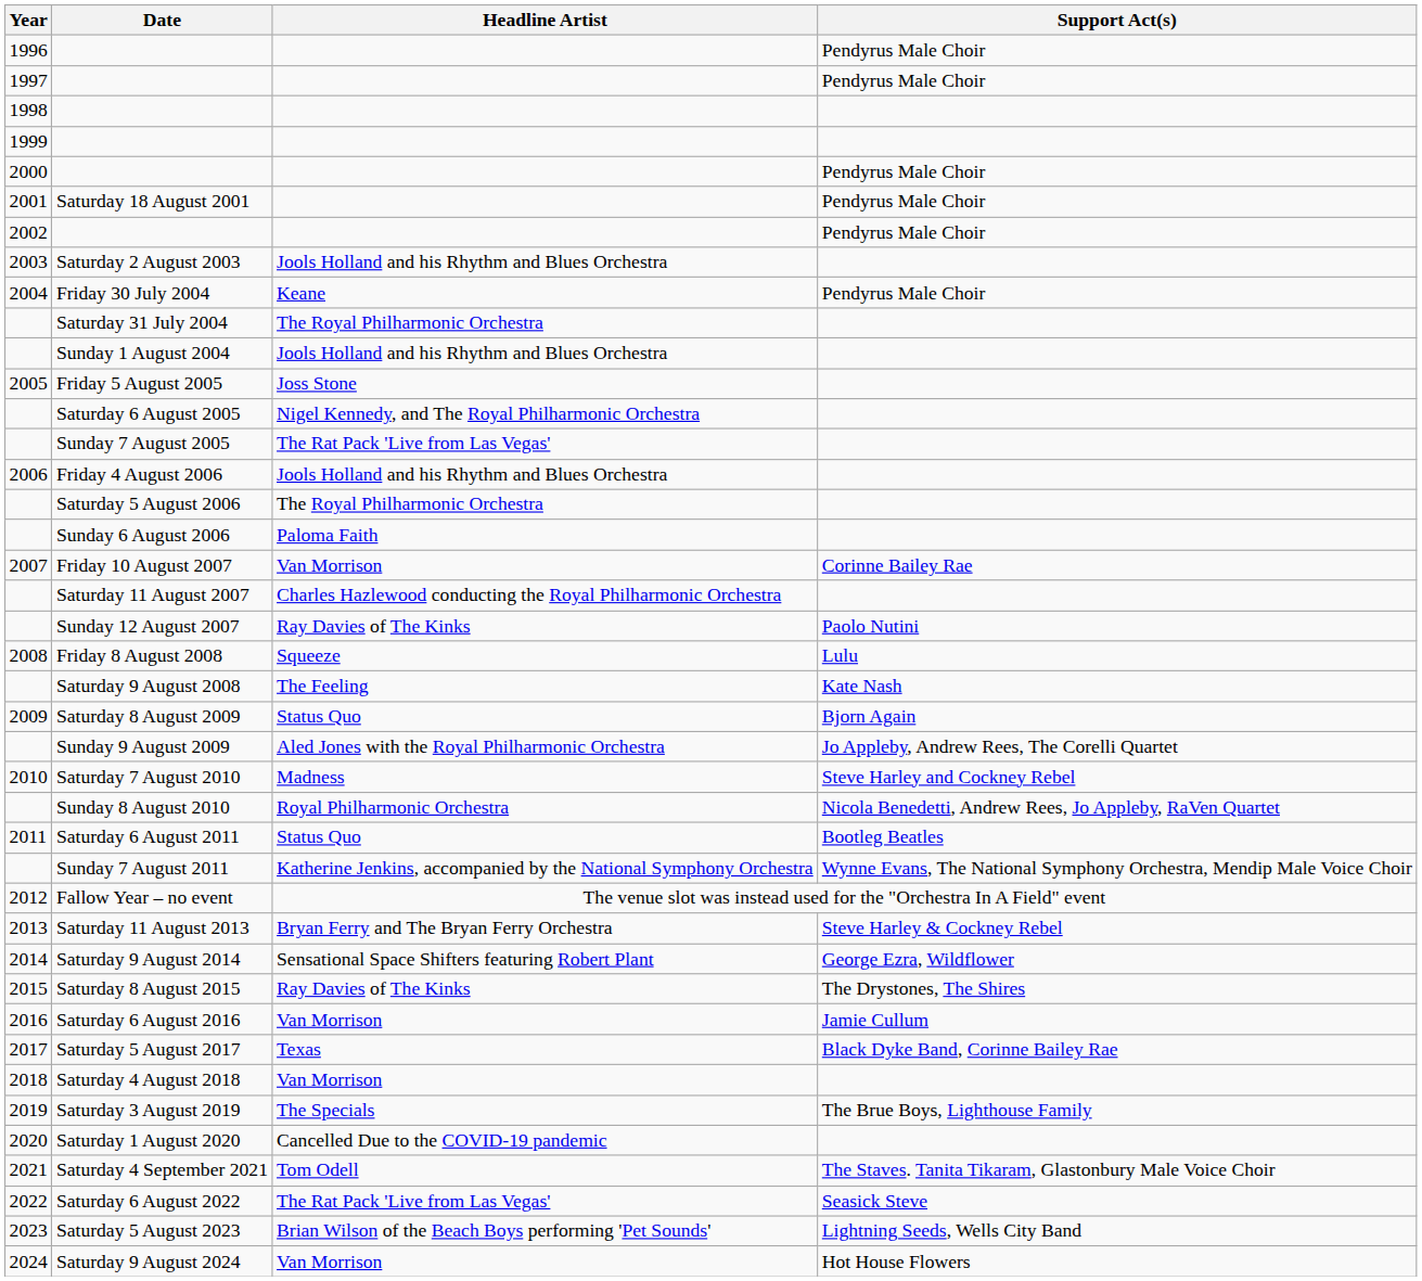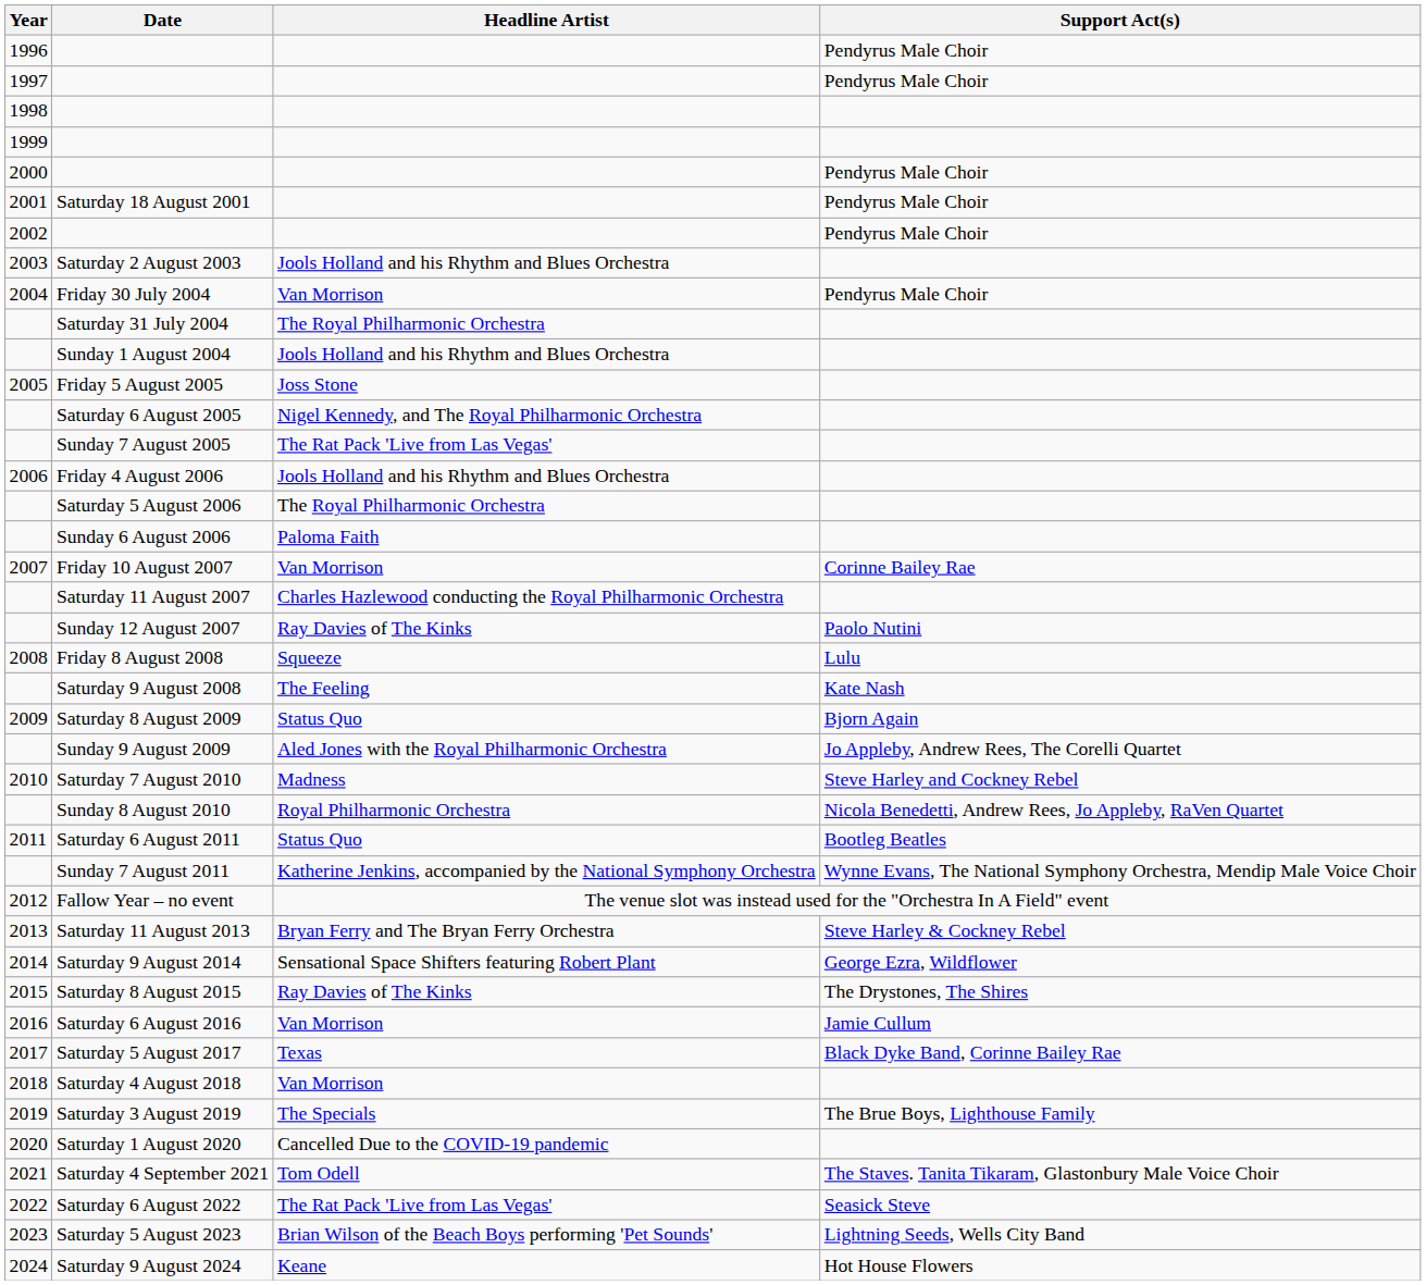Friday 30 July 2004 | Headline Artist: Keane -> Van Morrison
Saturday 9 August 2024 | Headline Artist: Van Morrison -> Keane
